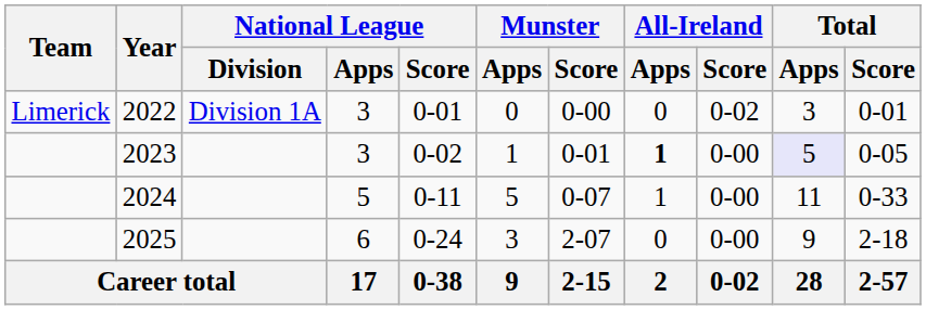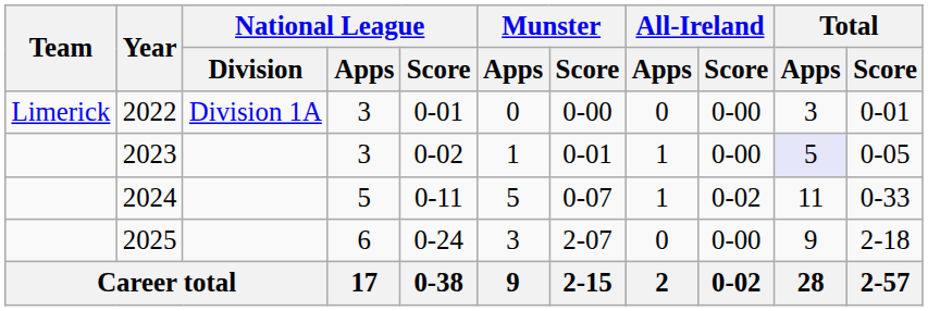2022 | All-Ireland / Score: 0-02 -> 0-00
2023 | All-Ireland / Apps: bold -> normal
2024 | All-Ireland / Score: 0-00 -> 0-02
